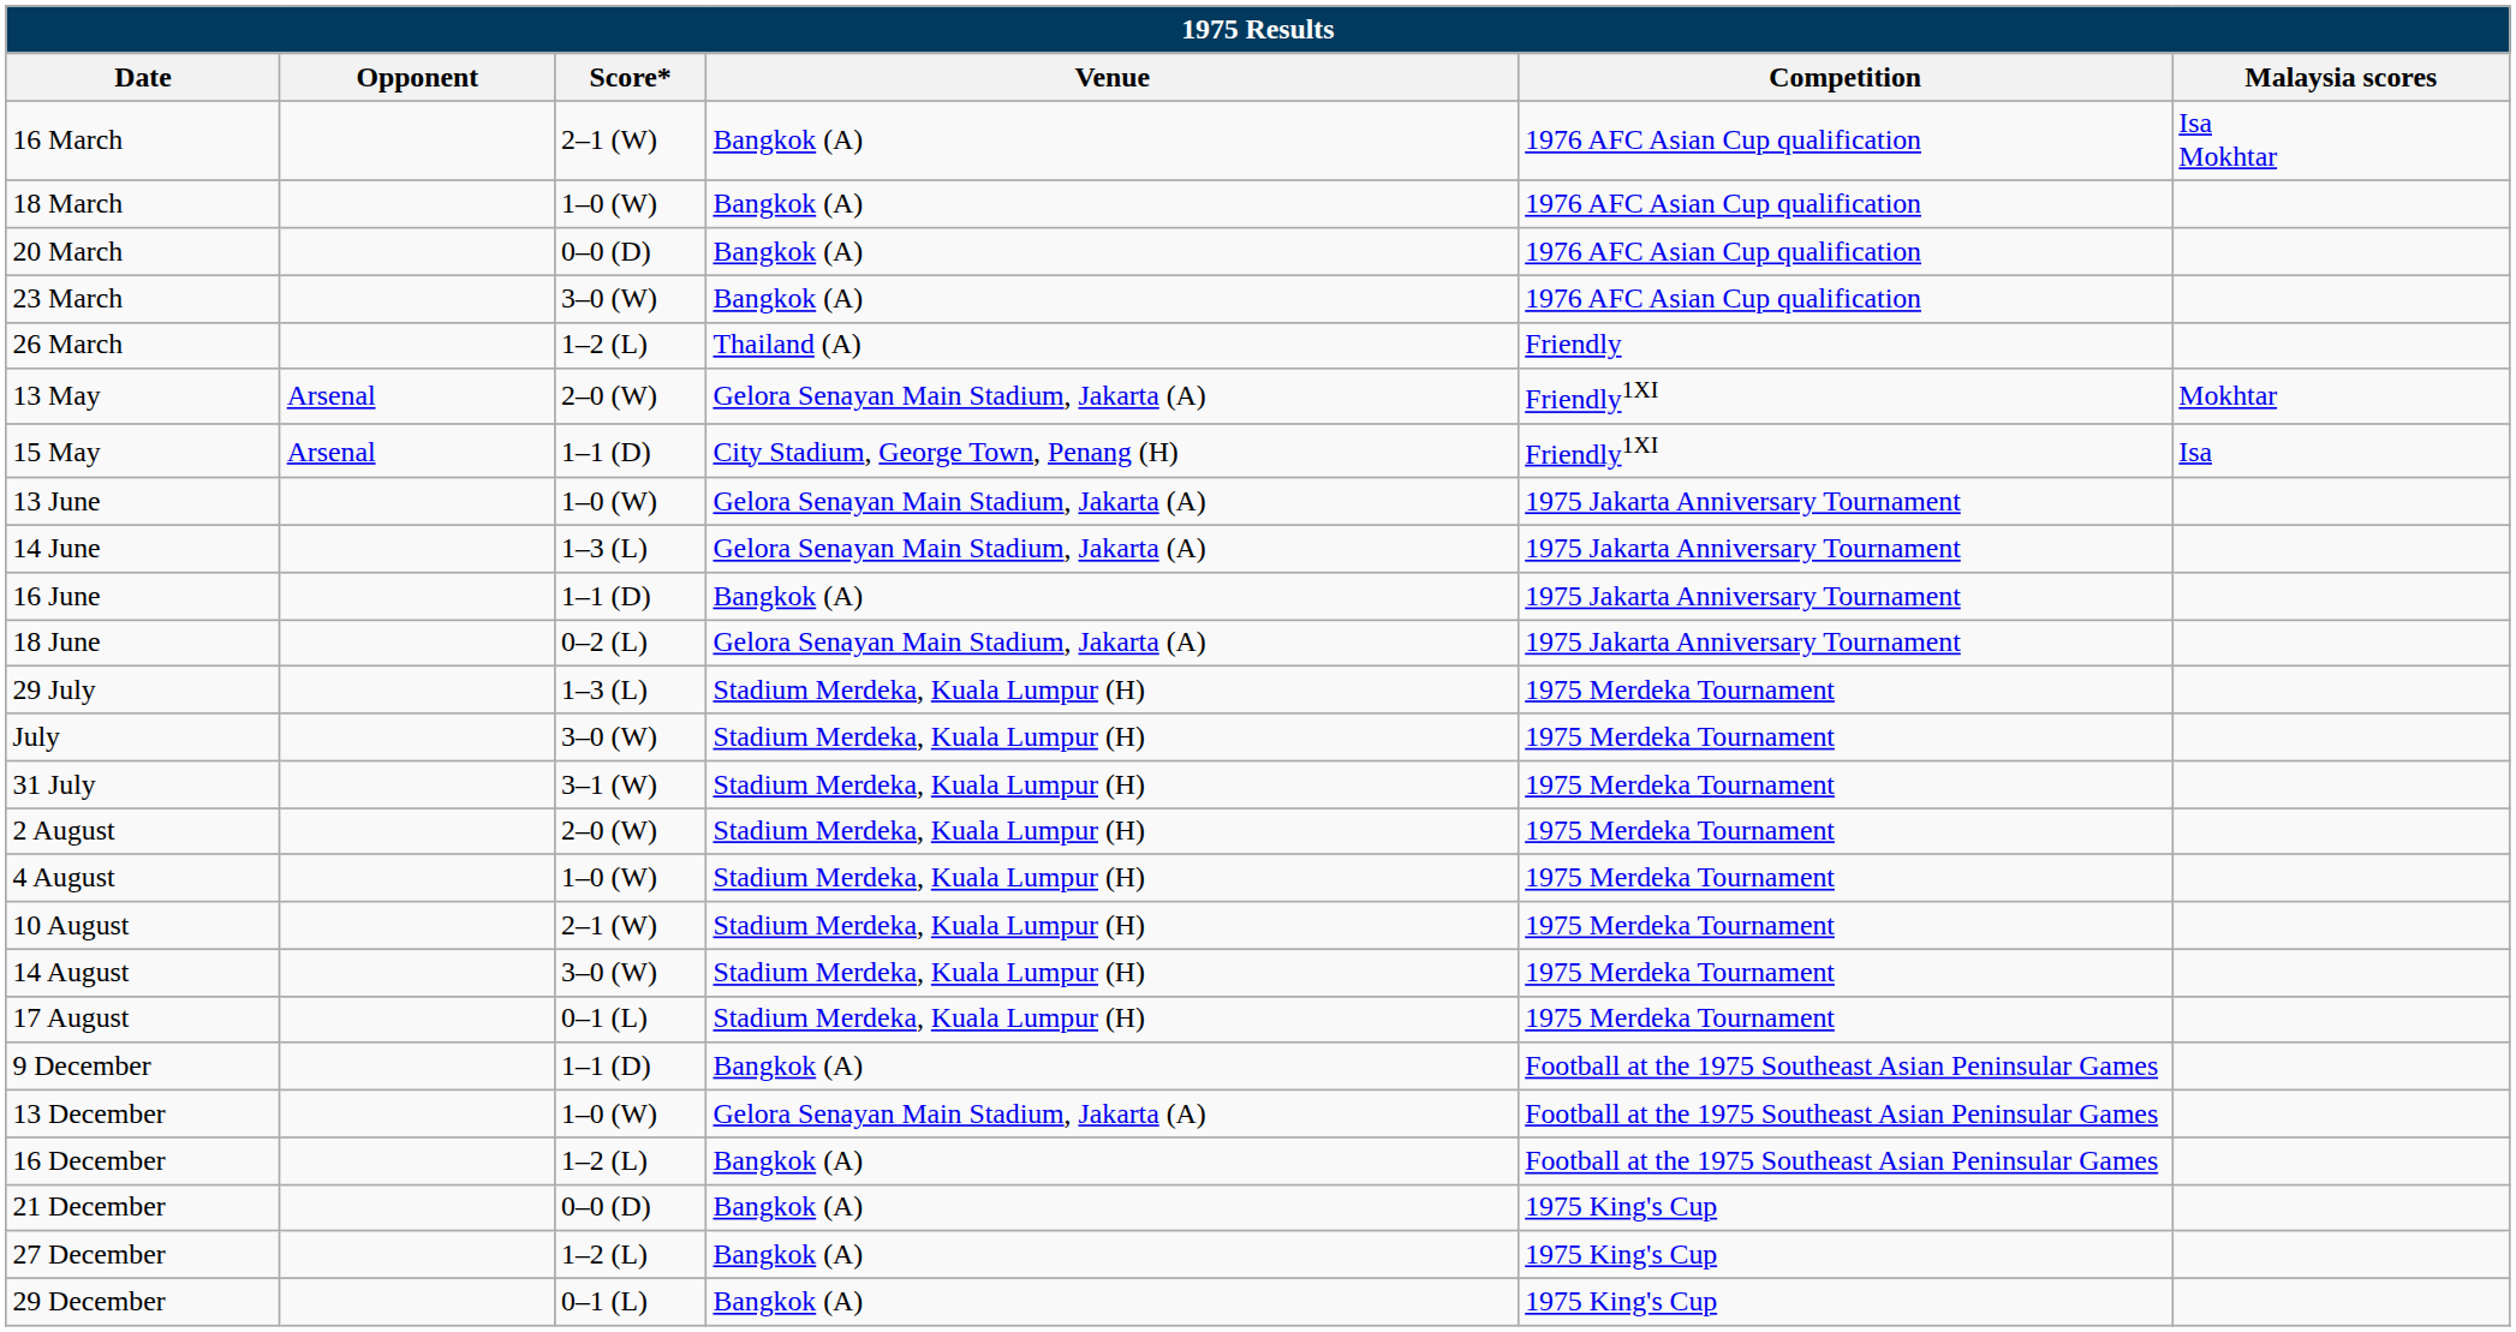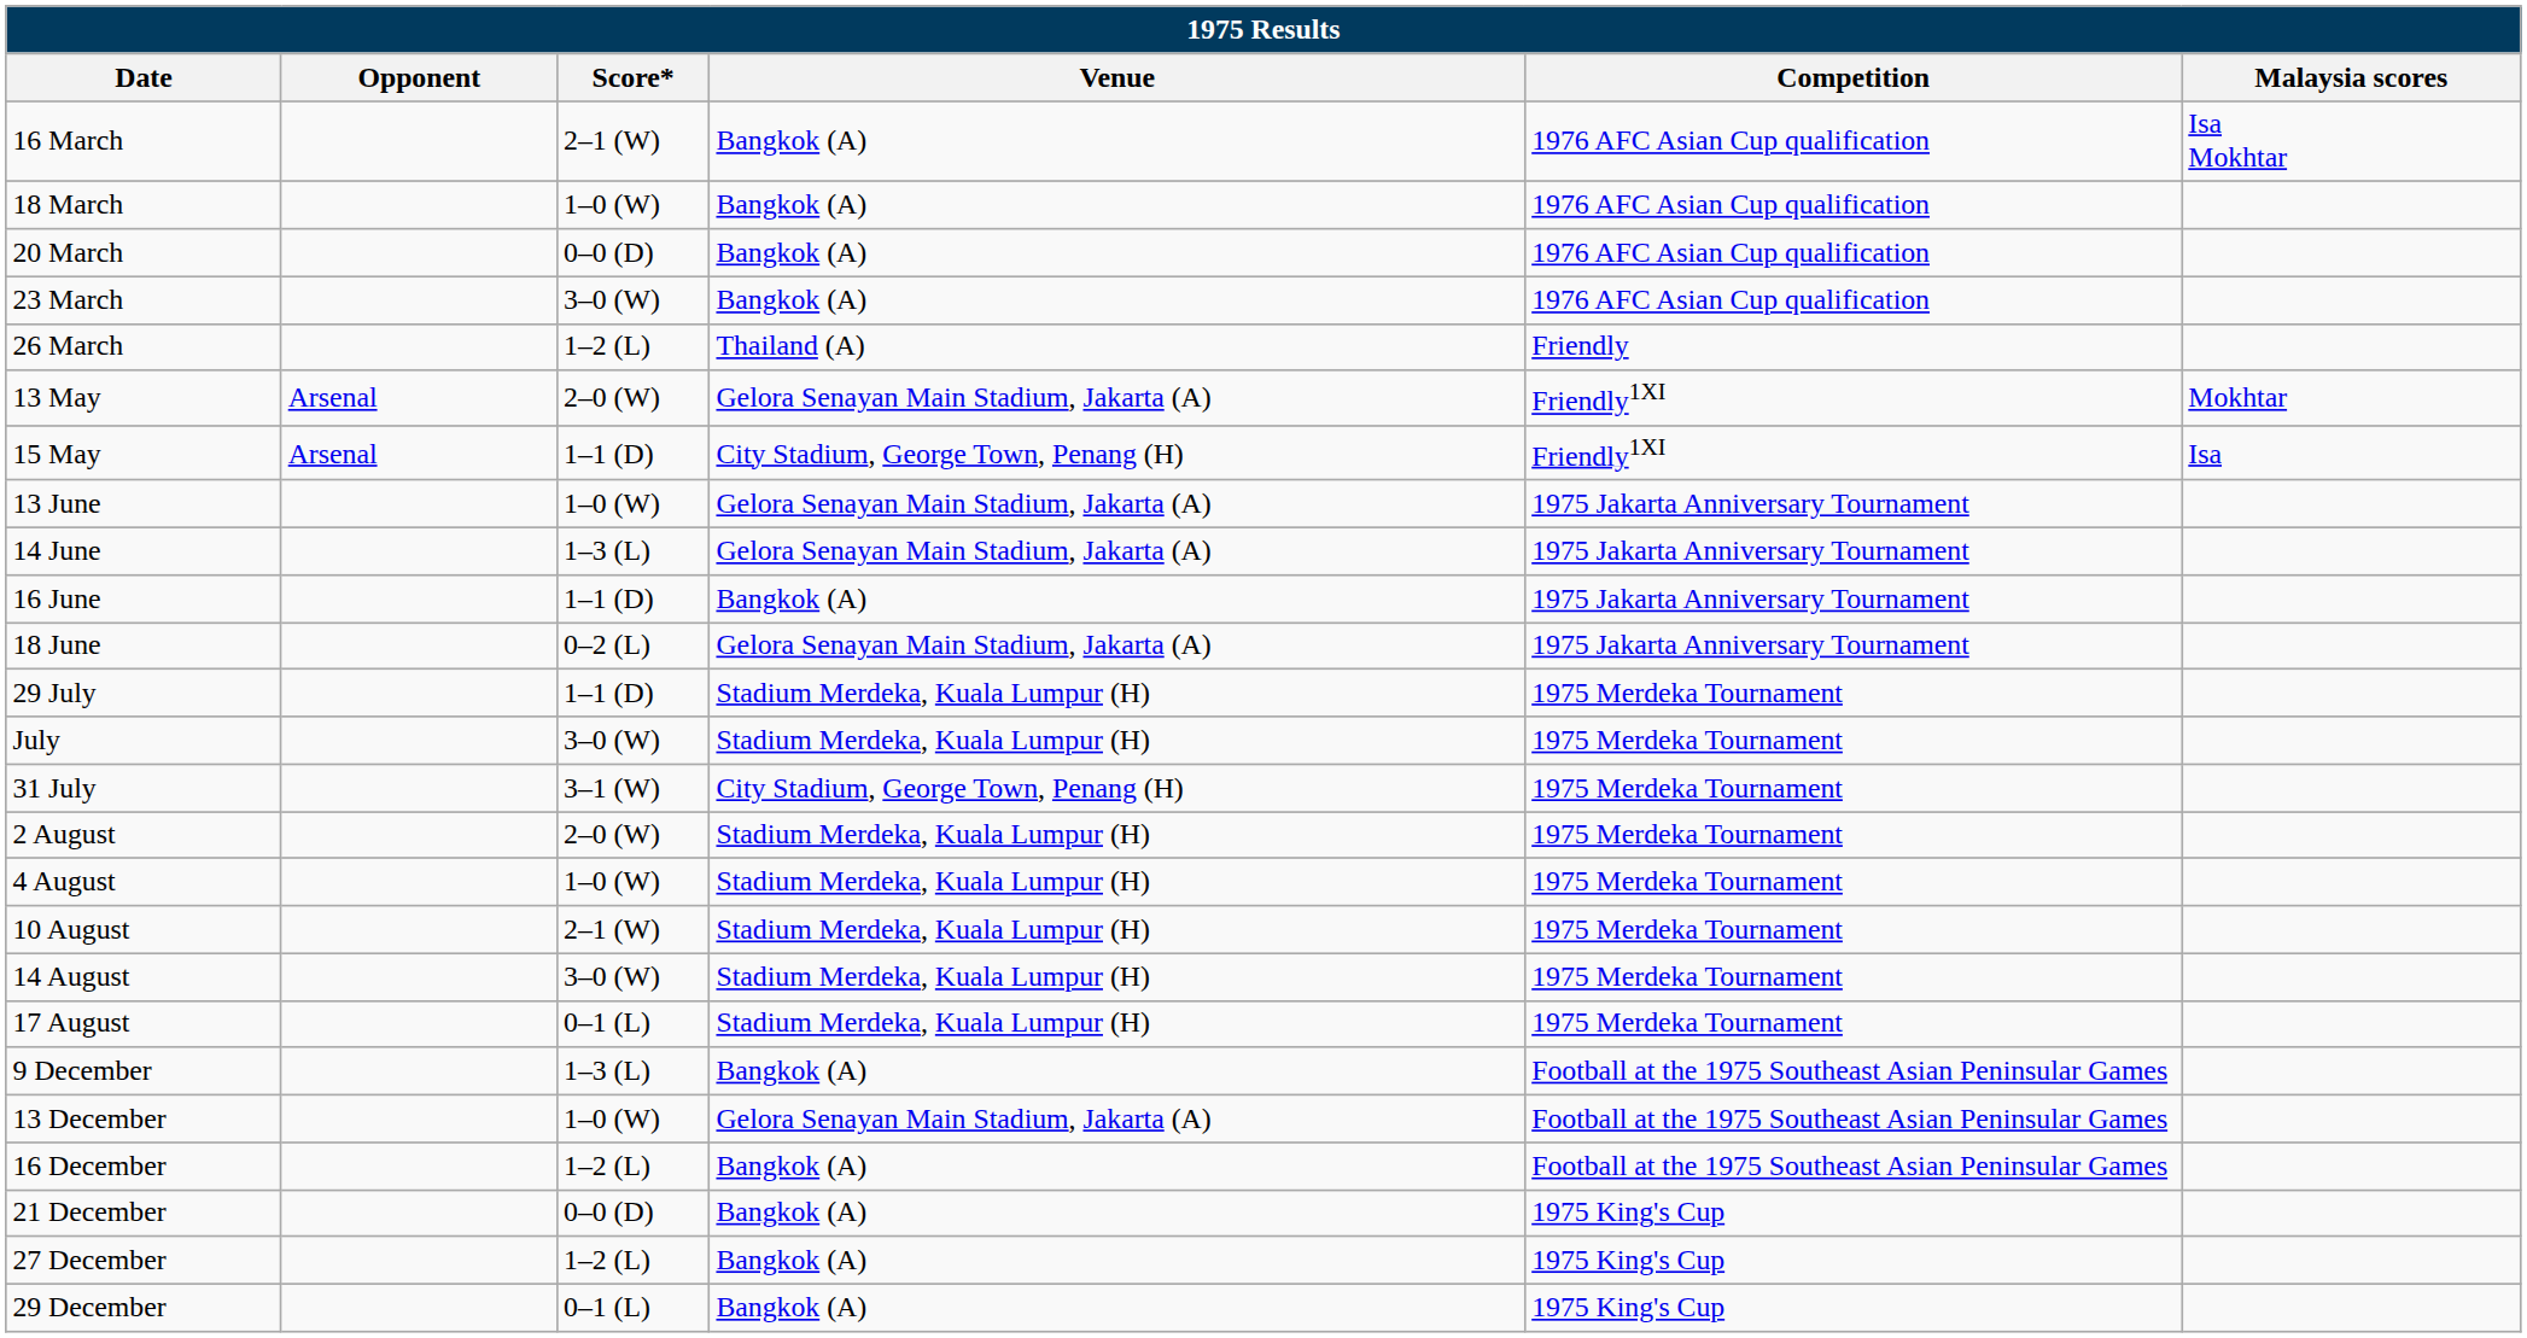29 July | Score*: 1–3 (L) -> 1–1 (D)
31 July | Venue: Stadium Merdeka, Kuala Lumpur (H) -> City Stadium, George Town, Penang (H)
9 December | Score*: 1–1 (D) -> 1–3 (L)
